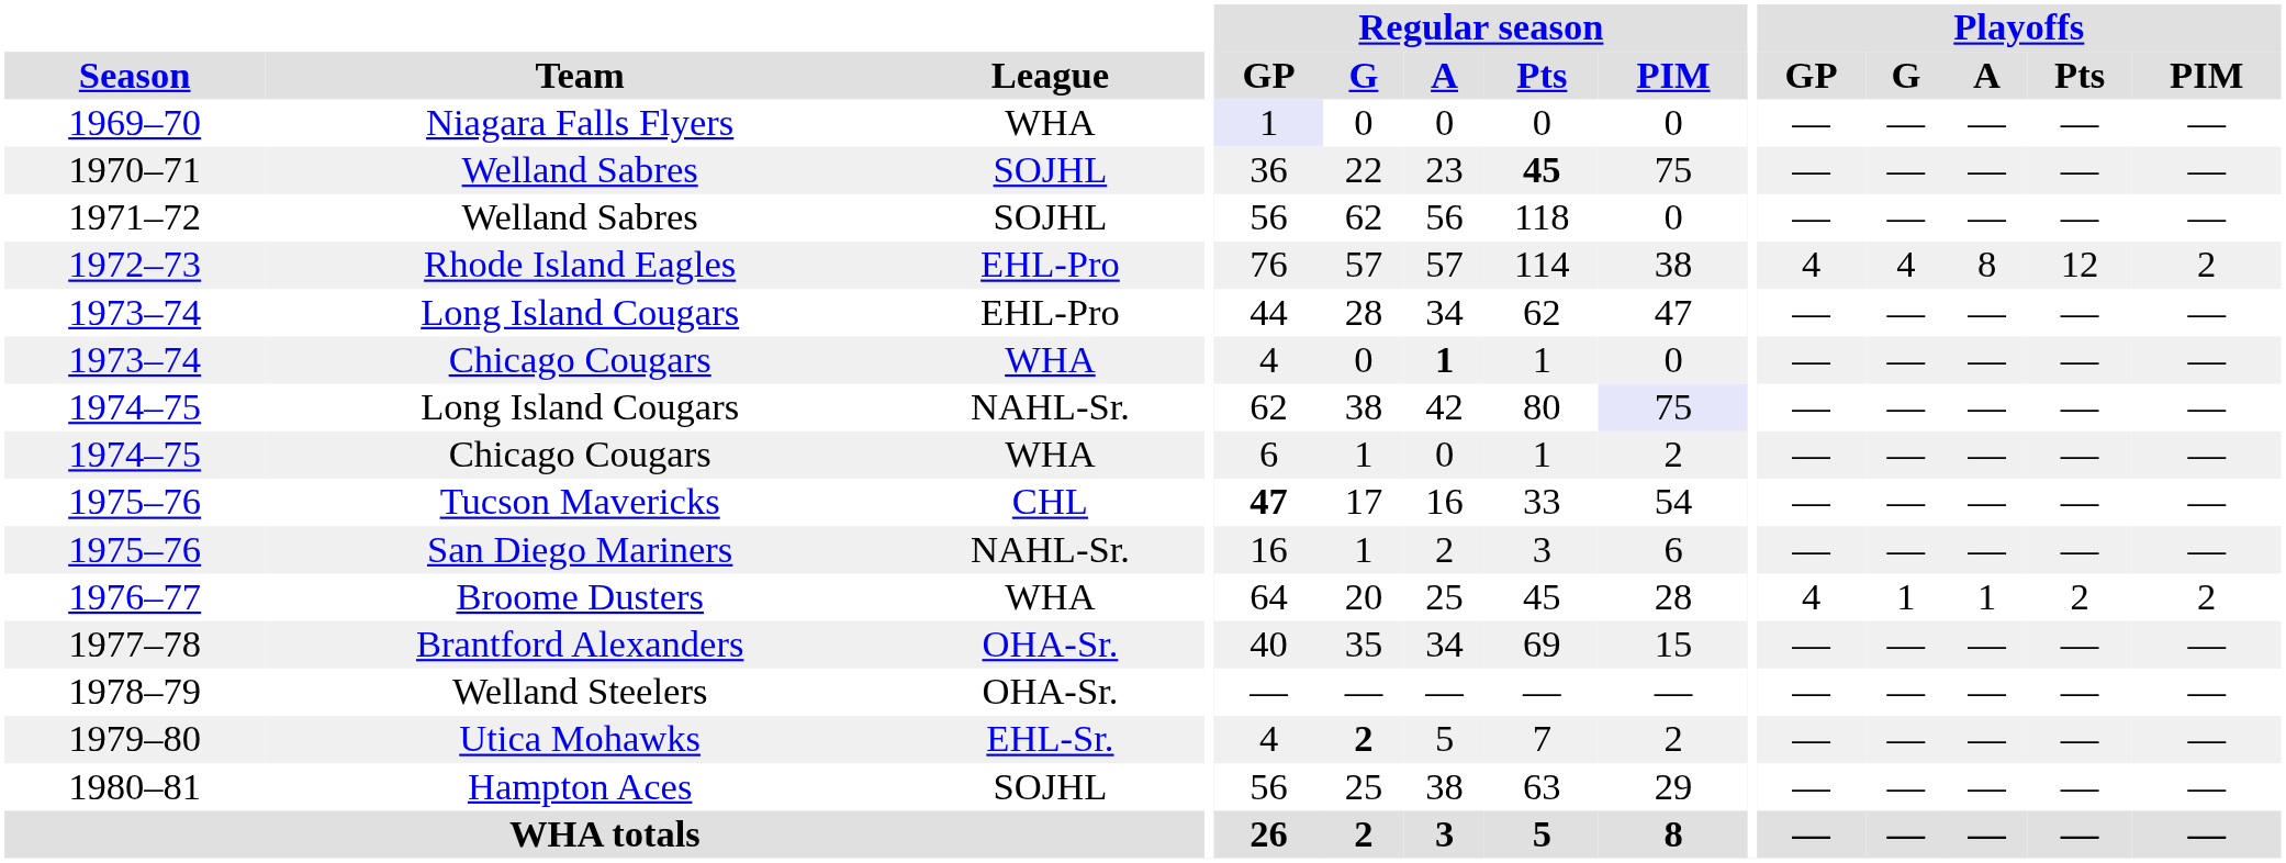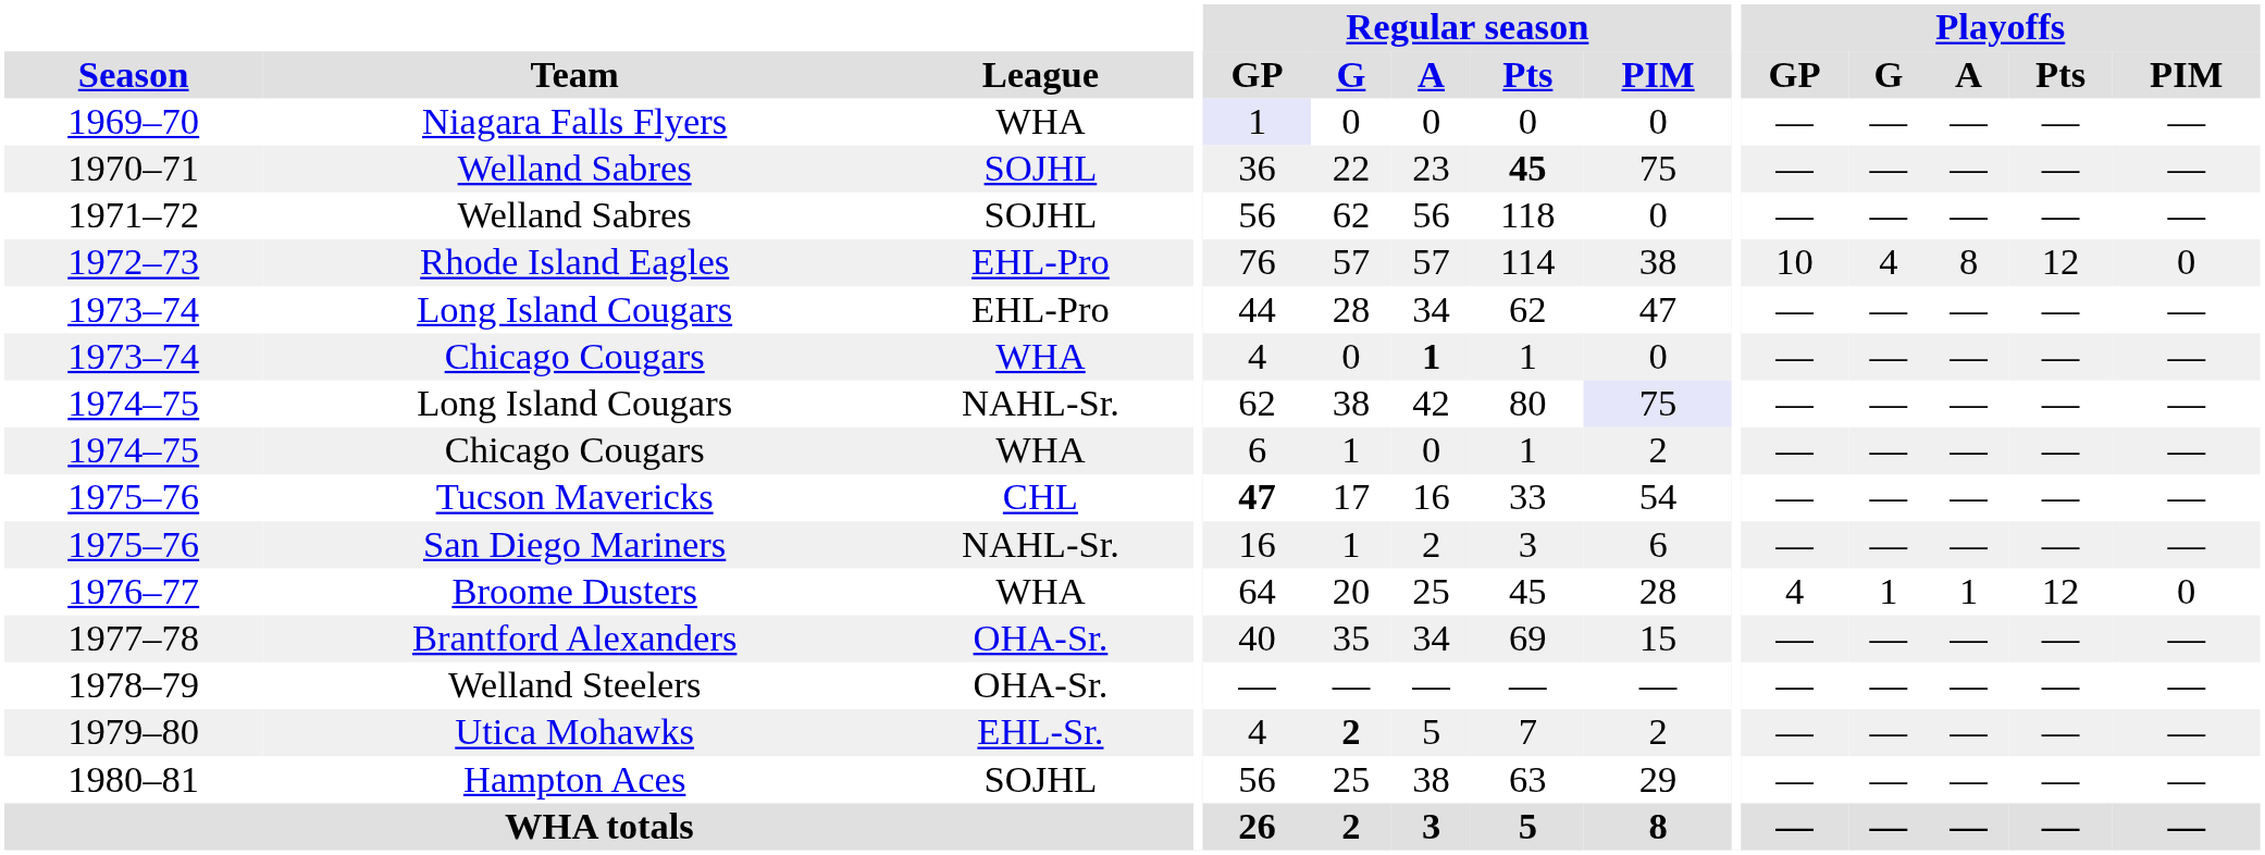1972–73 | Playoffs / GP: 4 -> 10
1972–73 | Playoffs / PIM: 2 -> 0
1976–77 | Playoffs / Pts: 2 -> 12
1976–77 | Playoffs / PIM: 2 -> 0
